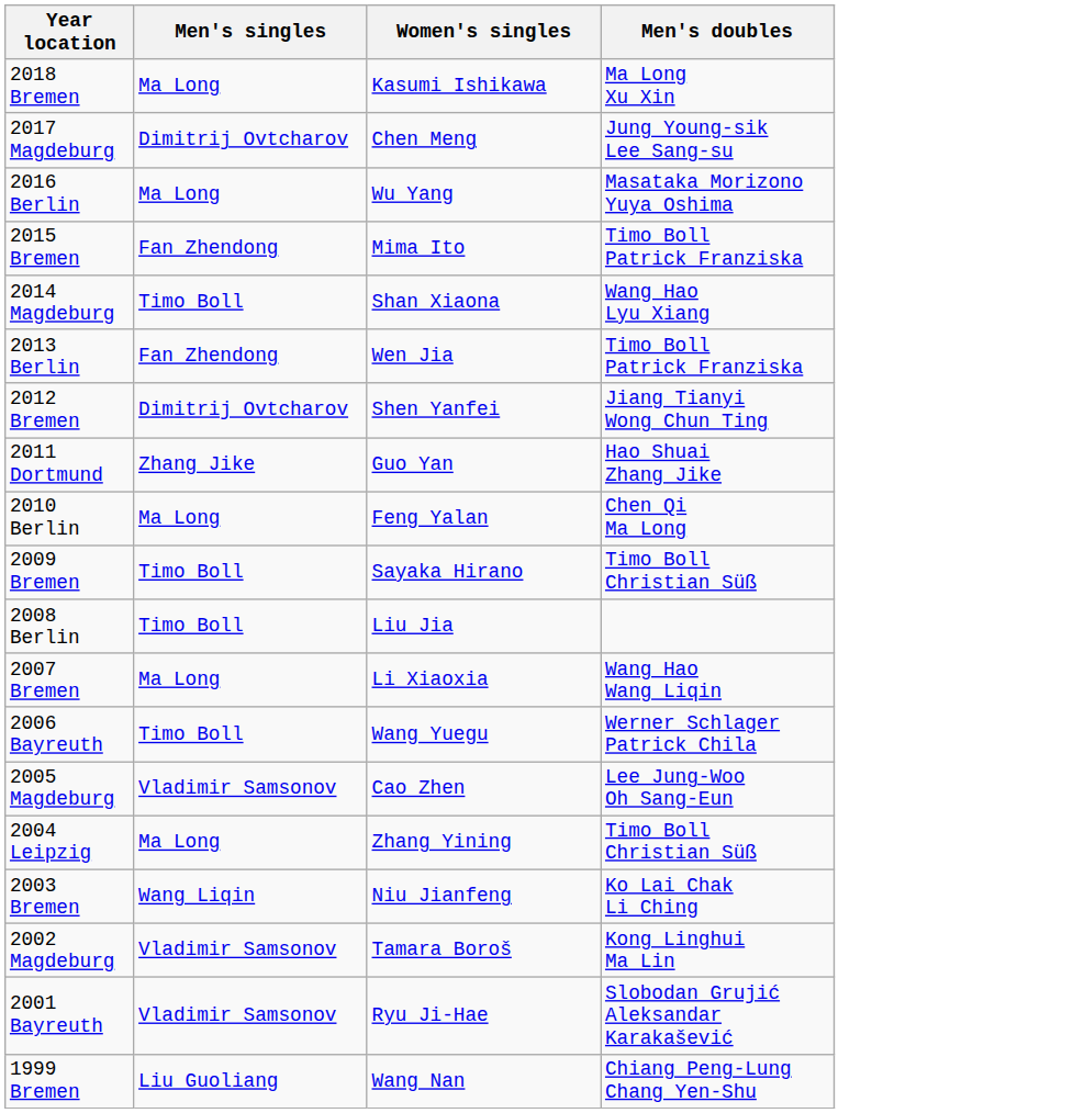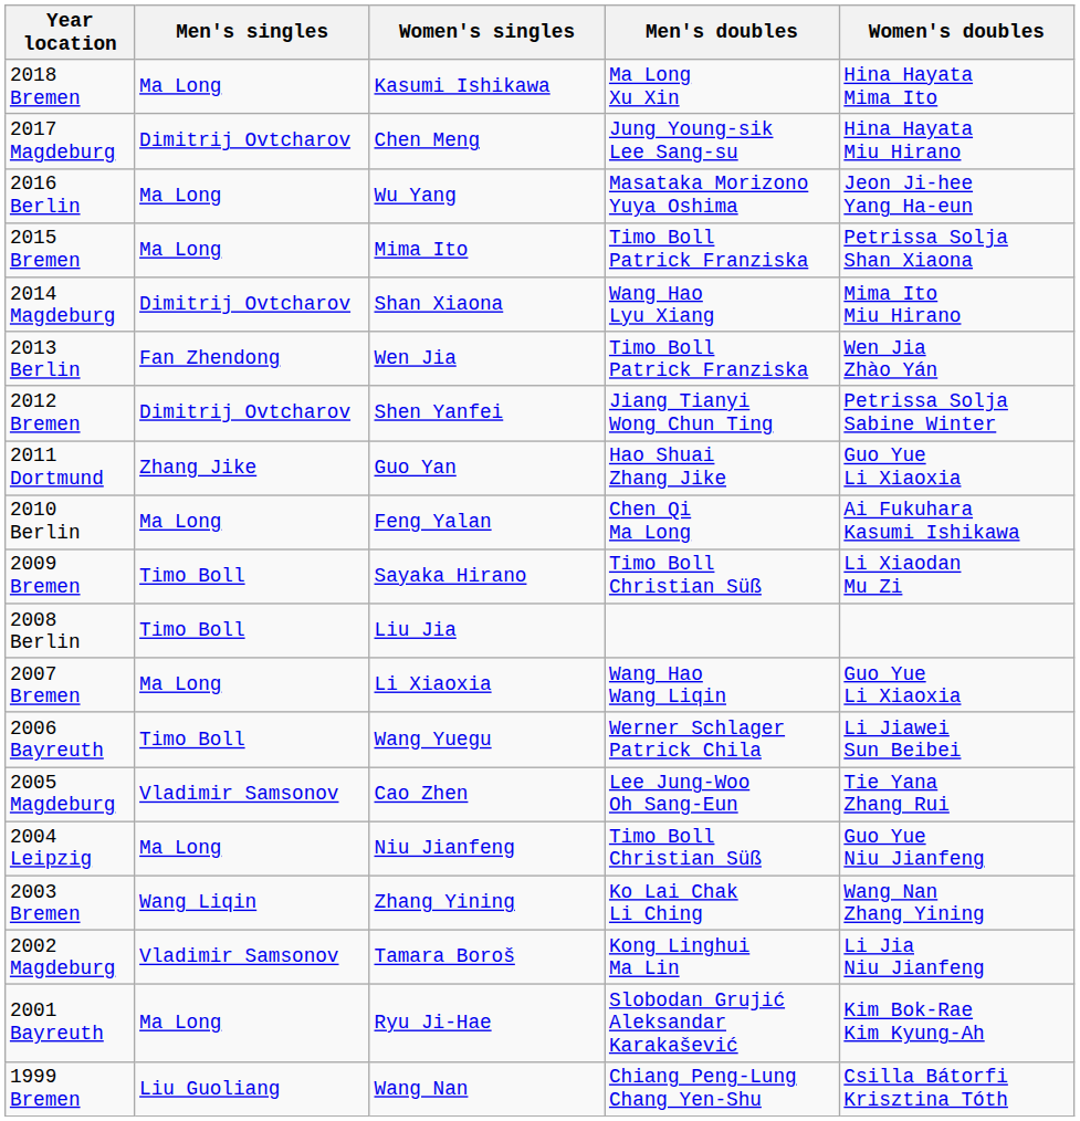+ column: Women's doubles | Hina Hayata Mima Ito | Hina Hayata Miu Hirano | Jeon Ji-hee Yang Ha-eun | Petrissa Solja Shan Xiaona | Mima Ito Miu Hirano | Wen Jia Zhào Yán | Petrissa Solja Sabine Winter | Guo Yue Li Xiaoxia | Ai Fukuhara Kasumi Ishikawa | Li Xiaodan Mu Zi | Guo Yue Li Xiaoxia | Li Jiawei Sun Beibei | Tie Yana Zhang Rui | Guo Yue Niu Jianfeng | Wang Nan Zhang Yining | Li Jia Niu Jianfeng | Kim Bok-Rae Kim Kyung-Ah | Csilla Bátorfi Krisztina Tóth
2015 Bremen | Men's singles: Fan Zhendong -> Ma Long
2014 Magdeburg | Men's singles: Timo Boll -> Dimitrij Ovtcharov
2004 Leipzig | Women's singles: Zhang Yining -> Niu Jianfeng
2003 Bremen | Women's singles: Niu Jianfeng -> Zhang Yining
2001 Bayreuth | Men's singles: Vladimir Samsonov -> Ma Long
